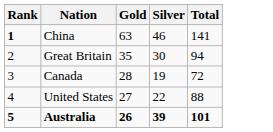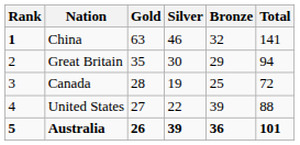+ column: Bronze | 32 | 29 | 25 | 39 | 36
